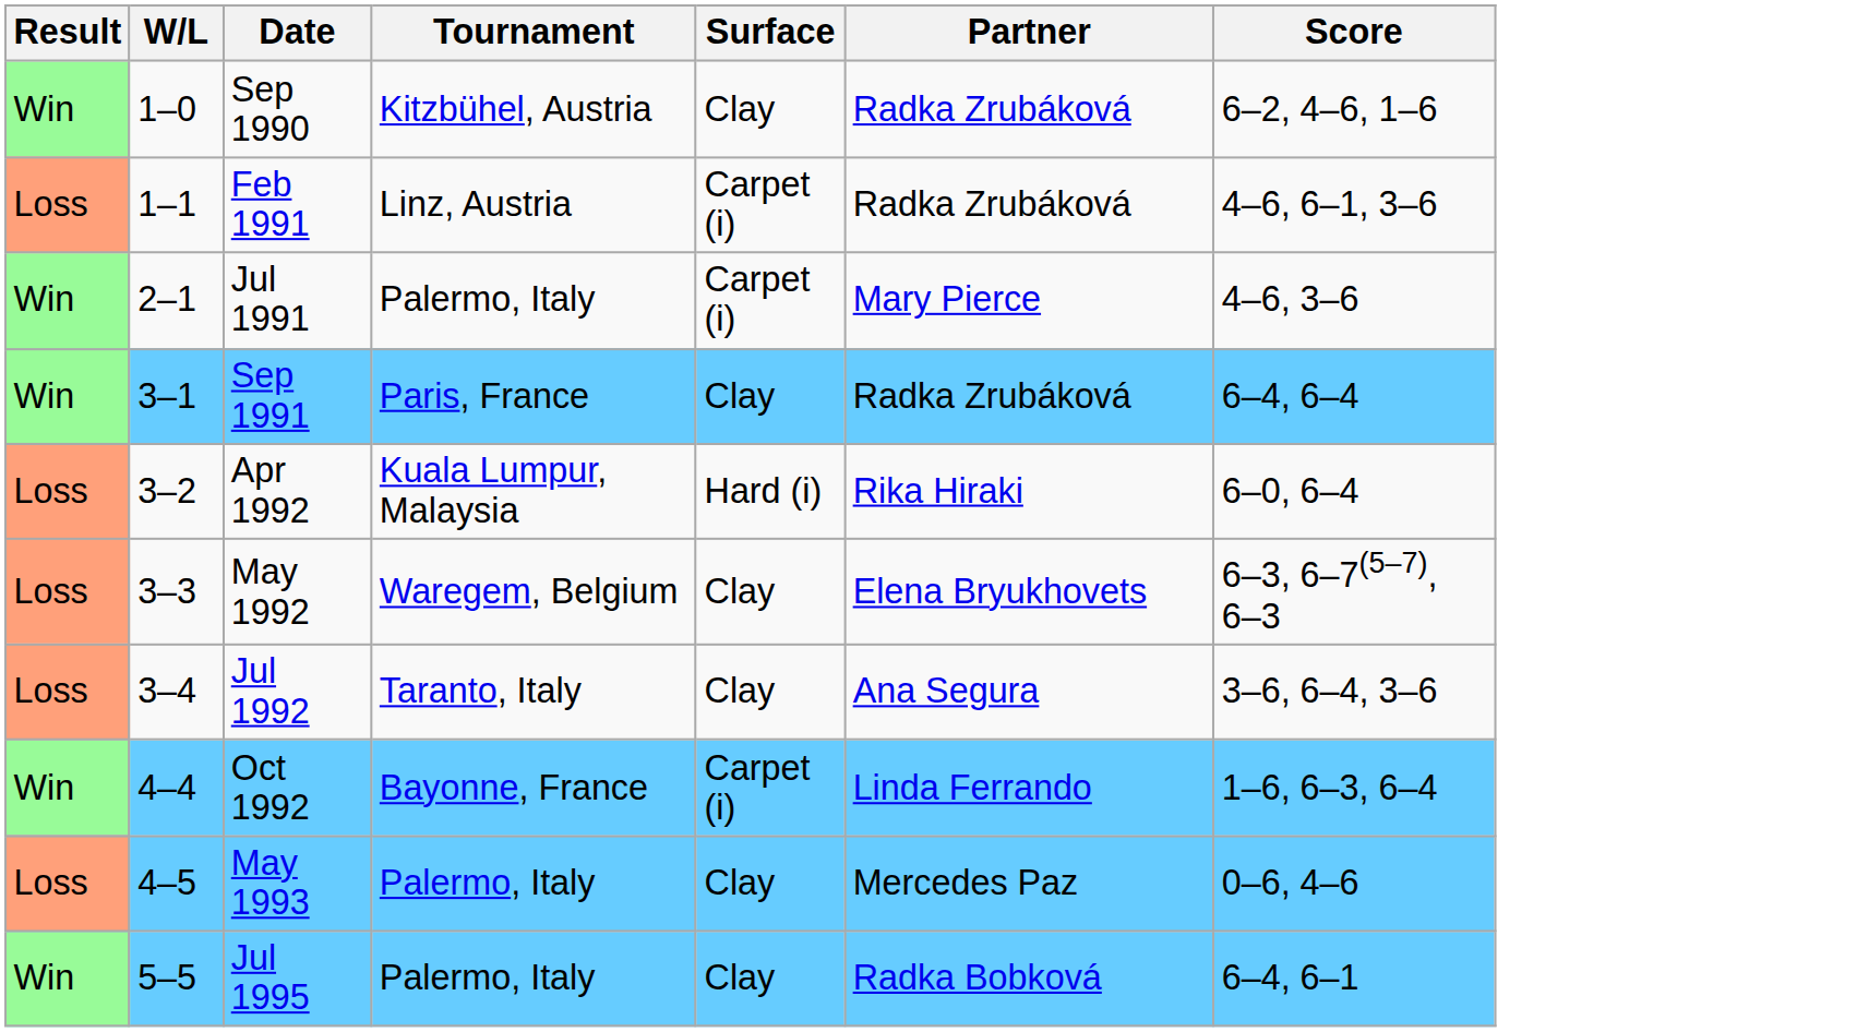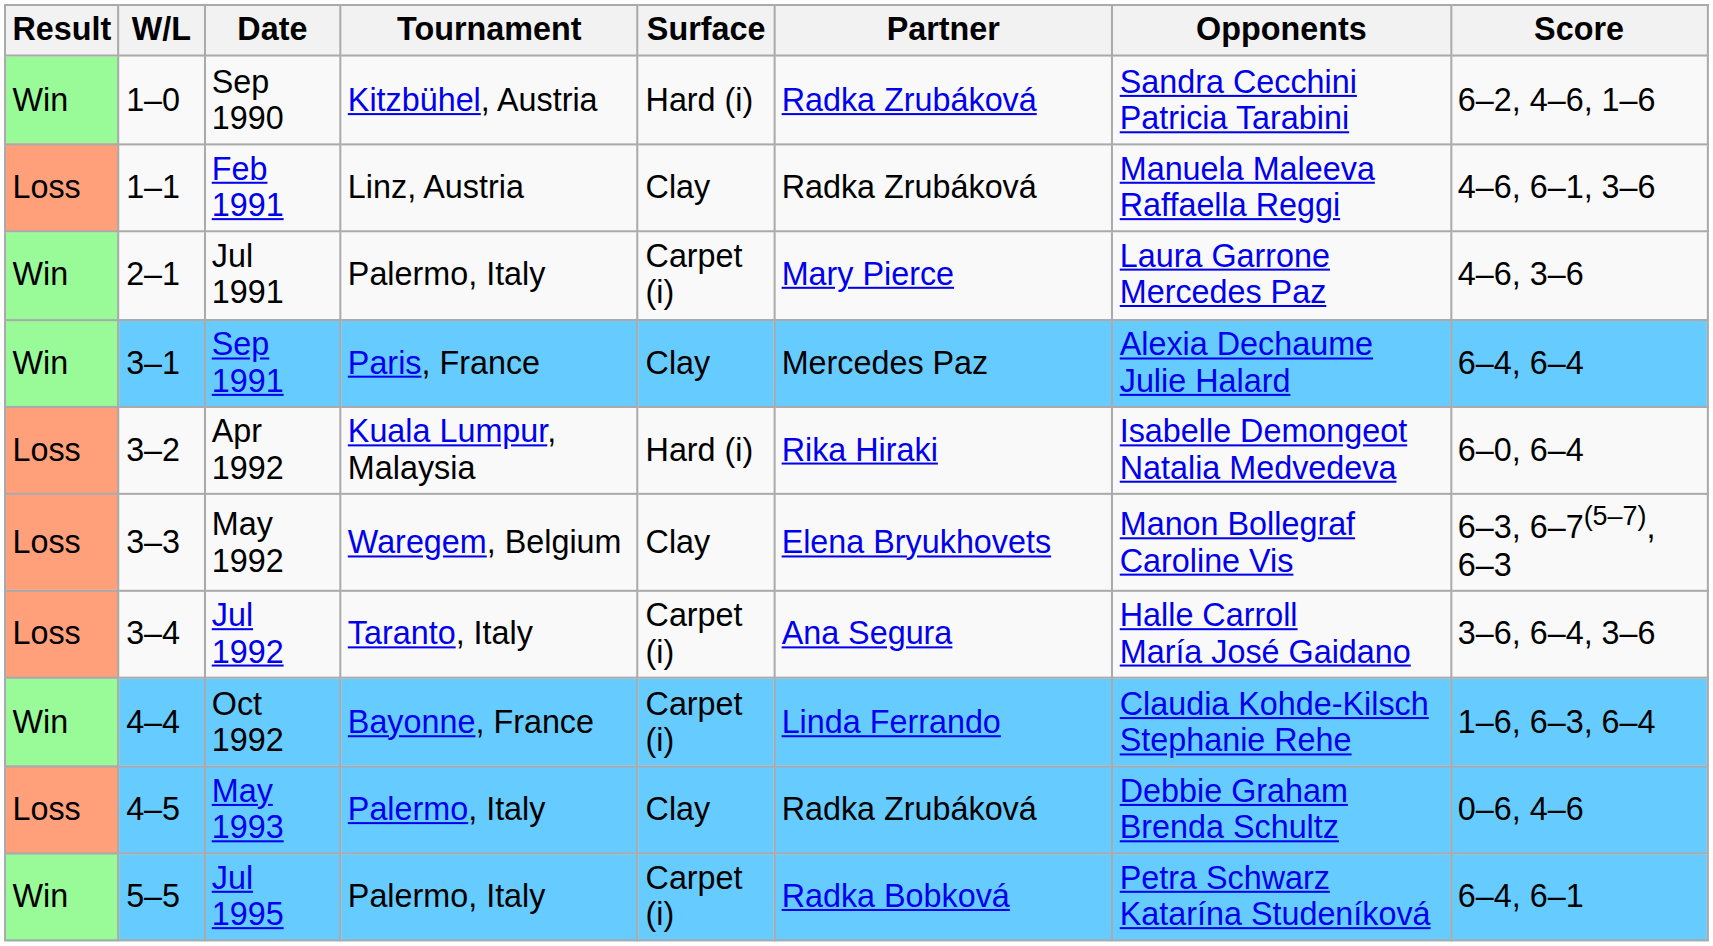+ column: Opponents | Sandra Cecchini Patricia Tarabini | Manuela Maleeva Raffaella Reggi | Laura Garrone Mercedes Paz | Alexia Dechaume Julie Halard | Isabelle Demongeot Natalia Medvedeva | Manon Bollegraf Caroline Vis | Halle Carroll María José Gaidano | Claudia Kohde-Kilsch Stephanie Rehe | Debbie Graham Brenda Schultz | Petra Schwarz Katarína Studeníková
Sep 1990 | Surface: Clay -> Hard (i)
Feb 1991 | Surface: Carpet (i) -> Clay
Sep 1991 | Partner: Radka Zrubáková -> Mercedes Paz
Jul 1992 | Surface: Clay -> Carpet (i)
May 1993 | Partner: Mercedes Paz -> Radka Zrubáková
Jul 1995 | Surface: Clay -> Carpet (i)
